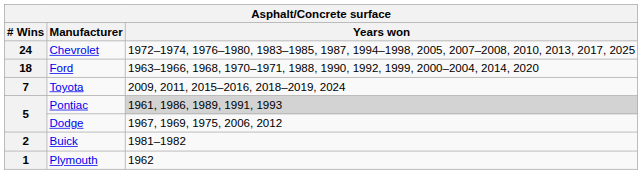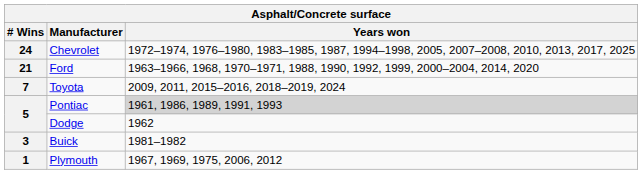Ford | # Wins: 18 -> 21
Dodge | Years won: 1967, 1969, 1975, 2006, 2012 -> 1962
Buick | # Wins: 2 -> 3
Plymouth | Years won: 1962 -> 1967, 1969, 1975, 2006, 2012
